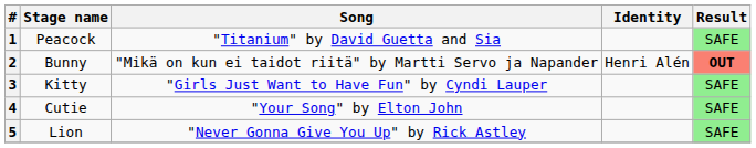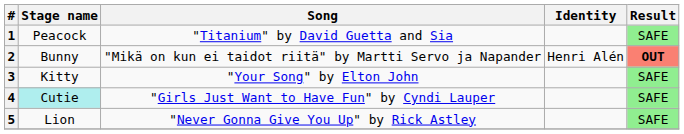3 | Song: "Girls Just Want to Have Fun" by Cyndi Lauper -> "Your Song" by Elton John
4 | Stage name: no background -> paleturquoise background
4 | Song: "Your Song" by Elton John -> "Girls Just Want to Have Fun" by Cyndi Lauper
